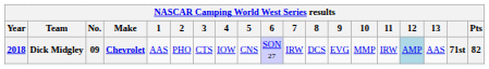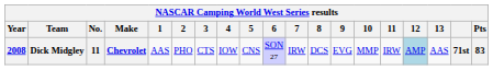Dick Midgley | Year: 2018 -> 2008
Dick Midgley | No.: 09 -> 11
Dick Midgley | Pts: 82 -> 83
